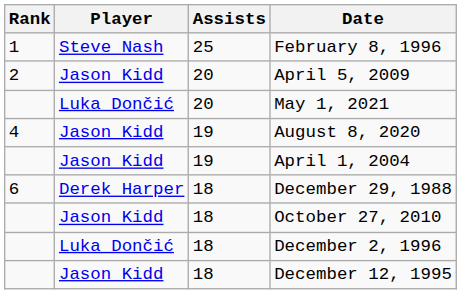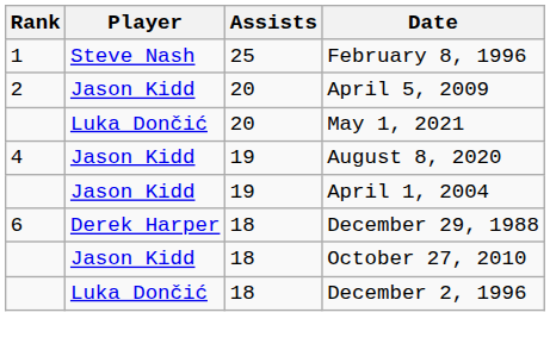- row: Jason Kidd | 18 | December 12, 1995
